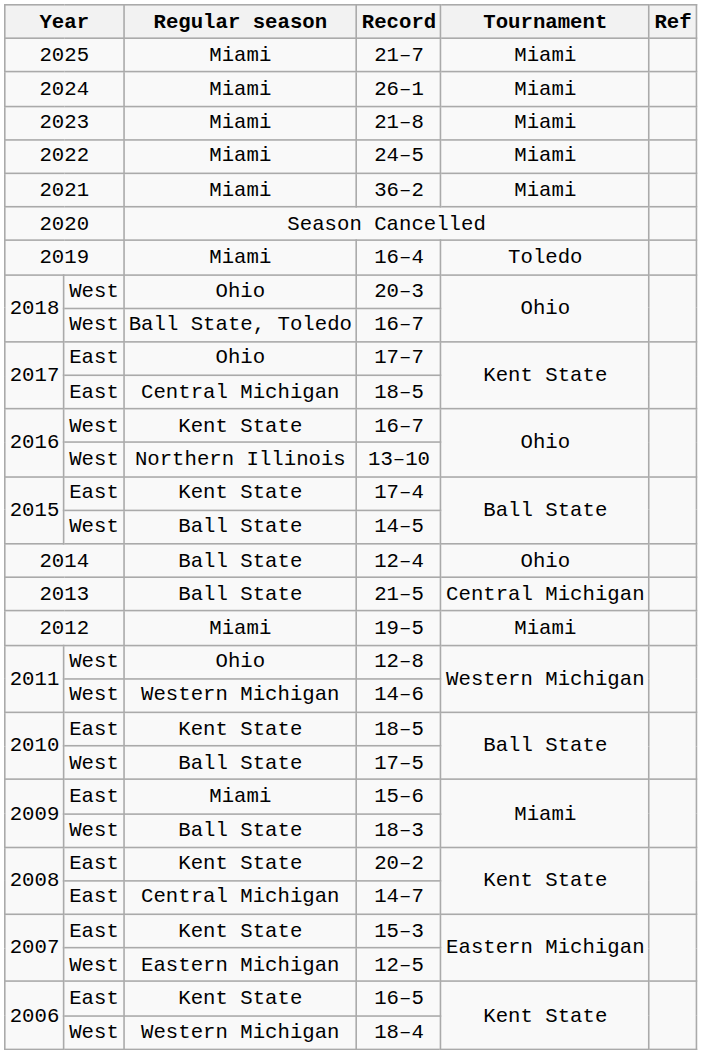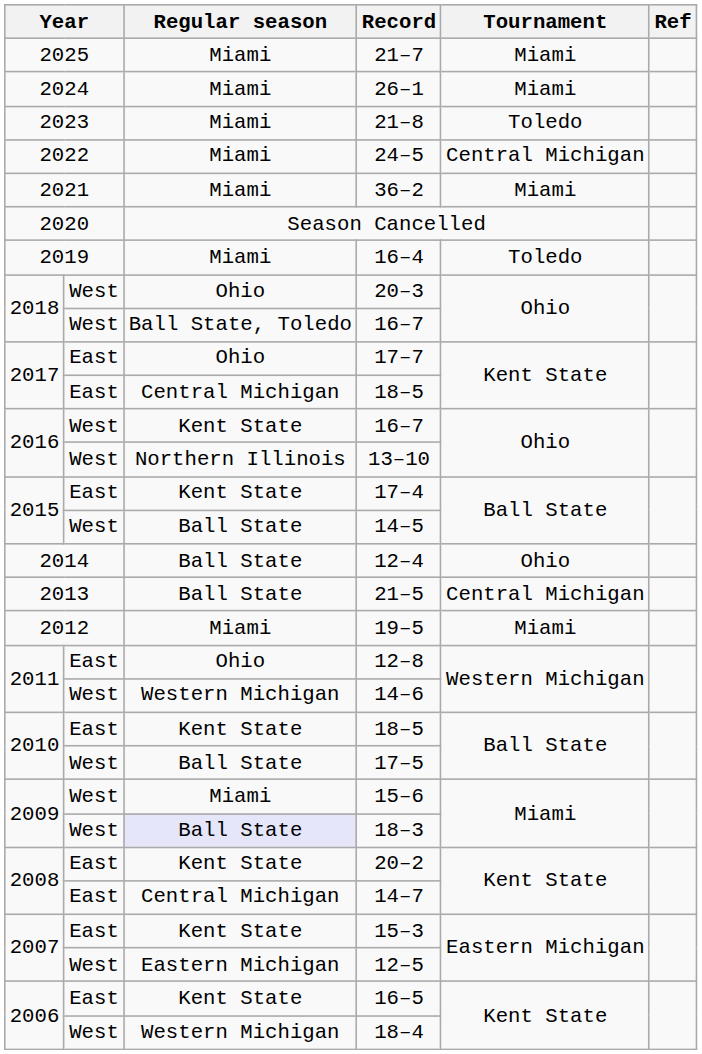21–8 | Tournament: Miami -> Toledo
24–5 | Tournament: Miami -> Central Michigan
12–8 | column 2: West -> East
15–6 | column 2: East -> West
18–3 | Regular season: no background -> lavender background
